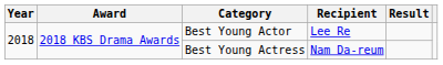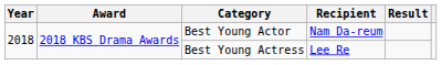Best Young Actor | Recipient: Lee Re -> Nam Da-reum
Best Young Actress | Recipient: Nam Da-reum -> Lee Re
